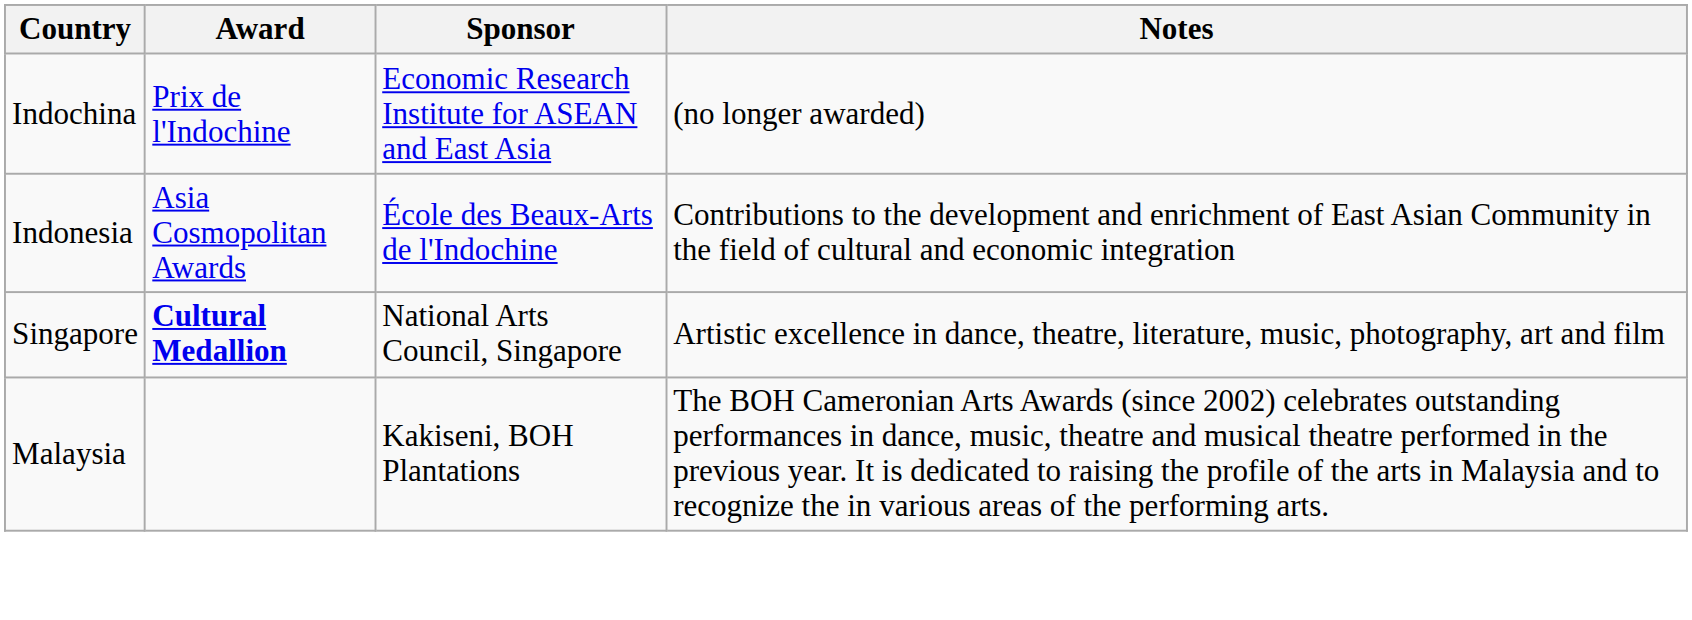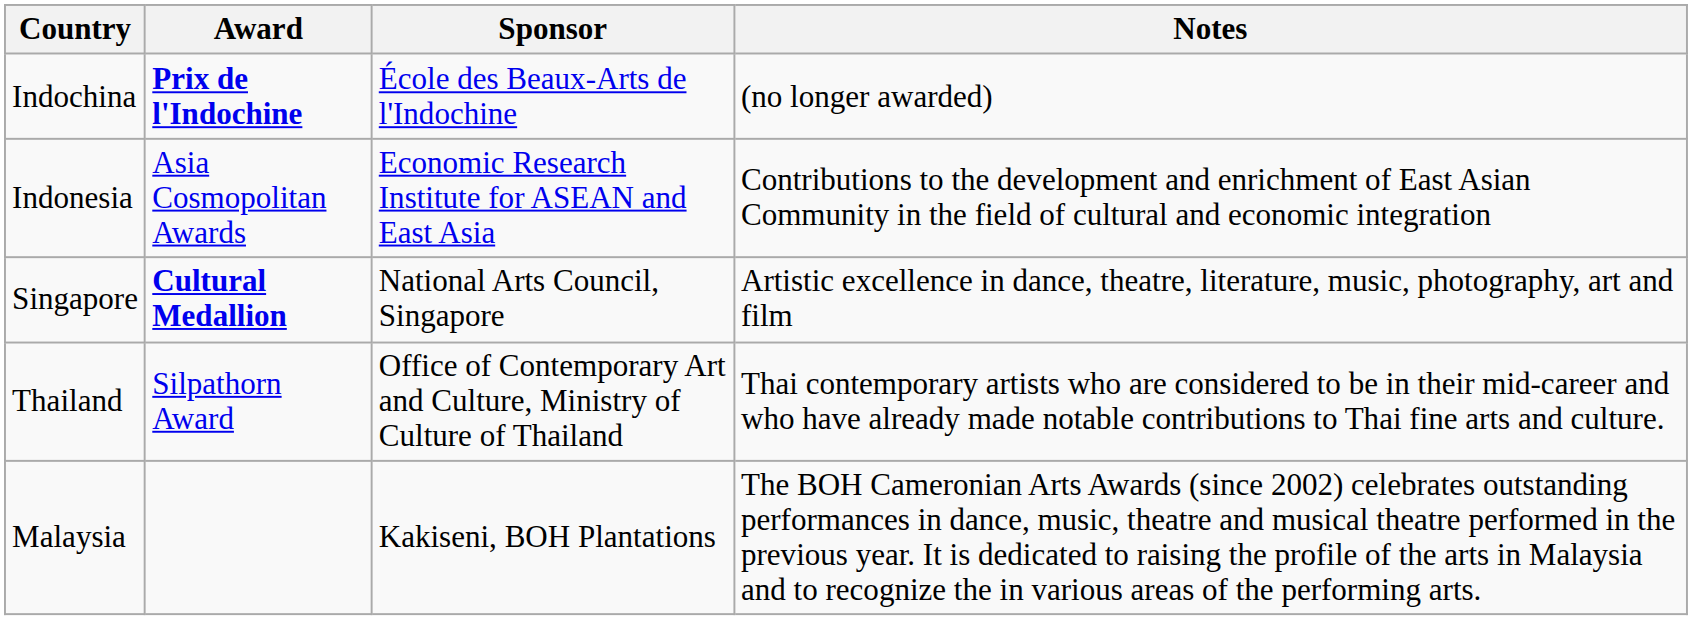Indochina | Award: normal -> bold
Indochina | Sponsor: Economic Research Institute for ASEAN and East Asia -> École des Beaux-Arts de l'Indochine
Indonesia | Sponsor: École des Beaux-Arts de l'Indochine -> Economic Research Institute for ASEAN and East Asia
+ row: Thailand | Silpathorn Award | Office of Contemporary Art and Culture, Ministry of Culture of Thailand | Thai contemporary artists who are considered to be in their mid-career and who have already made notable contributions to Thai fine arts and culture.
